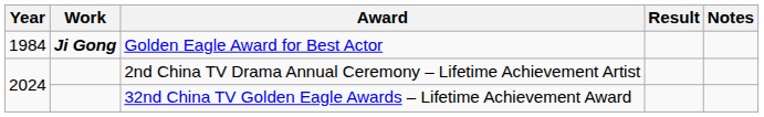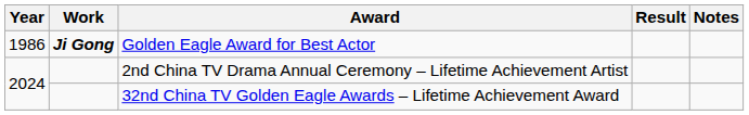Golden Eagle Award for Best Actor | Year: 1984 -> 1986
